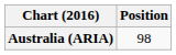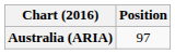Australia (ARIA) | Position: 98 -> 97
